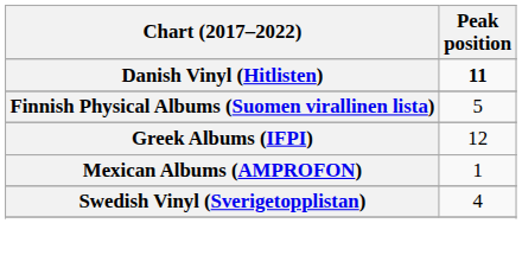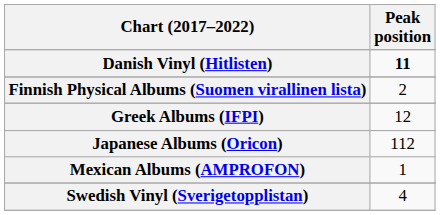Finnish Physical Albums (Suomen virallinen lista) | Peak position: 5 -> 2
+ row: Japanese Albums (Oricon) | 112
